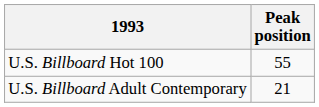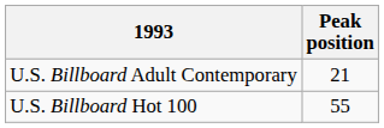rows swapped: U.S. Billboard Adult Contemporary <-> U.S. Billboard Hot 100
